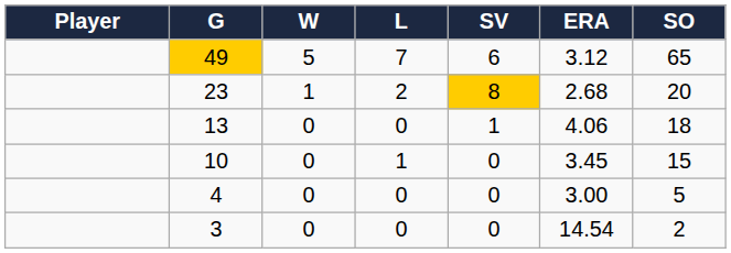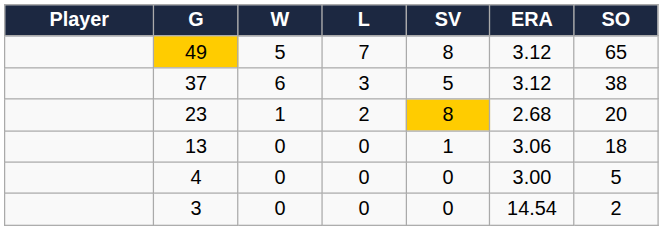49 | SV: 6 -> 8
+ row: 37 | 6 | 3 | 5 | 3.12 | 38
13 | ERA: 4.06 -> 3.06
- row: 10 | 0 | 1 | 0 | 3.45 | 15
